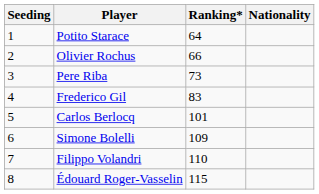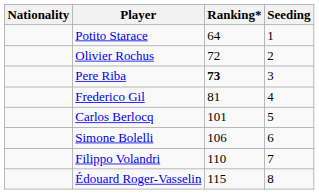columns swapped: Nationality <-> Seeding
Olivier Rochus | Ranking*: 66 -> 72
Pere Riba | Ranking*: normal -> bold
Frederico Gil | Ranking*: 83 -> 81
Simone Bolelli | Ranking*: 109 -> 106
